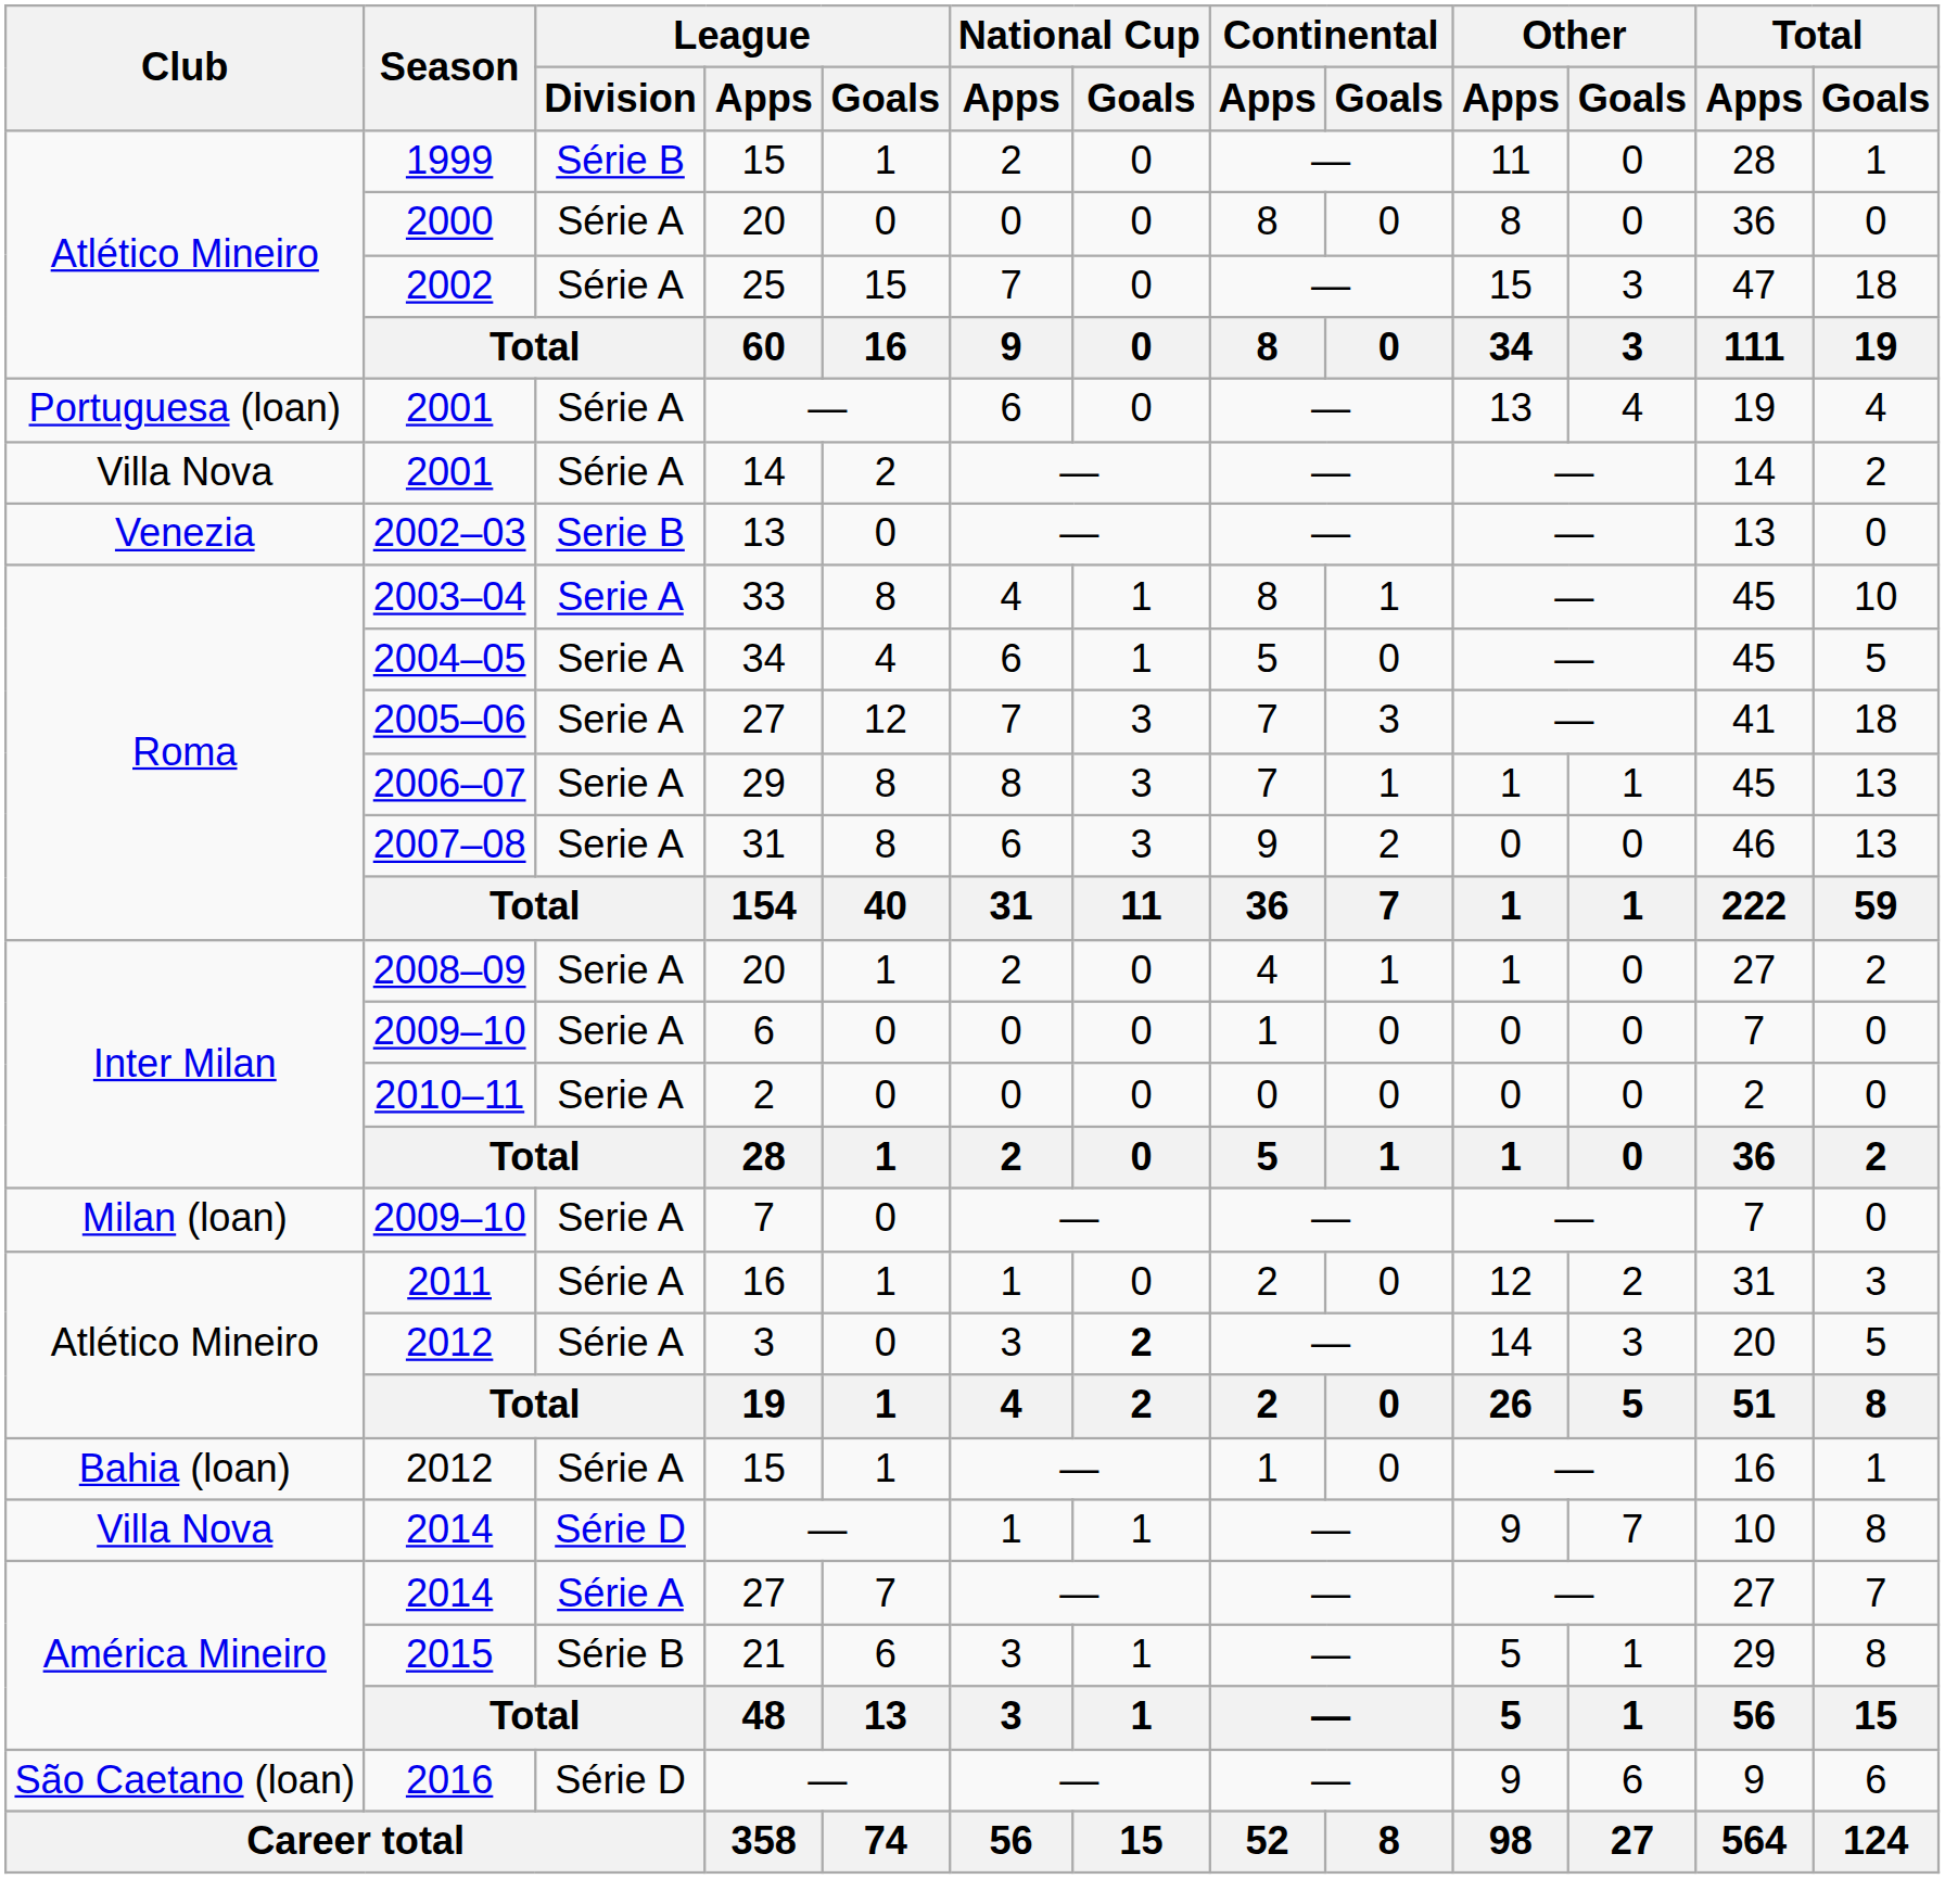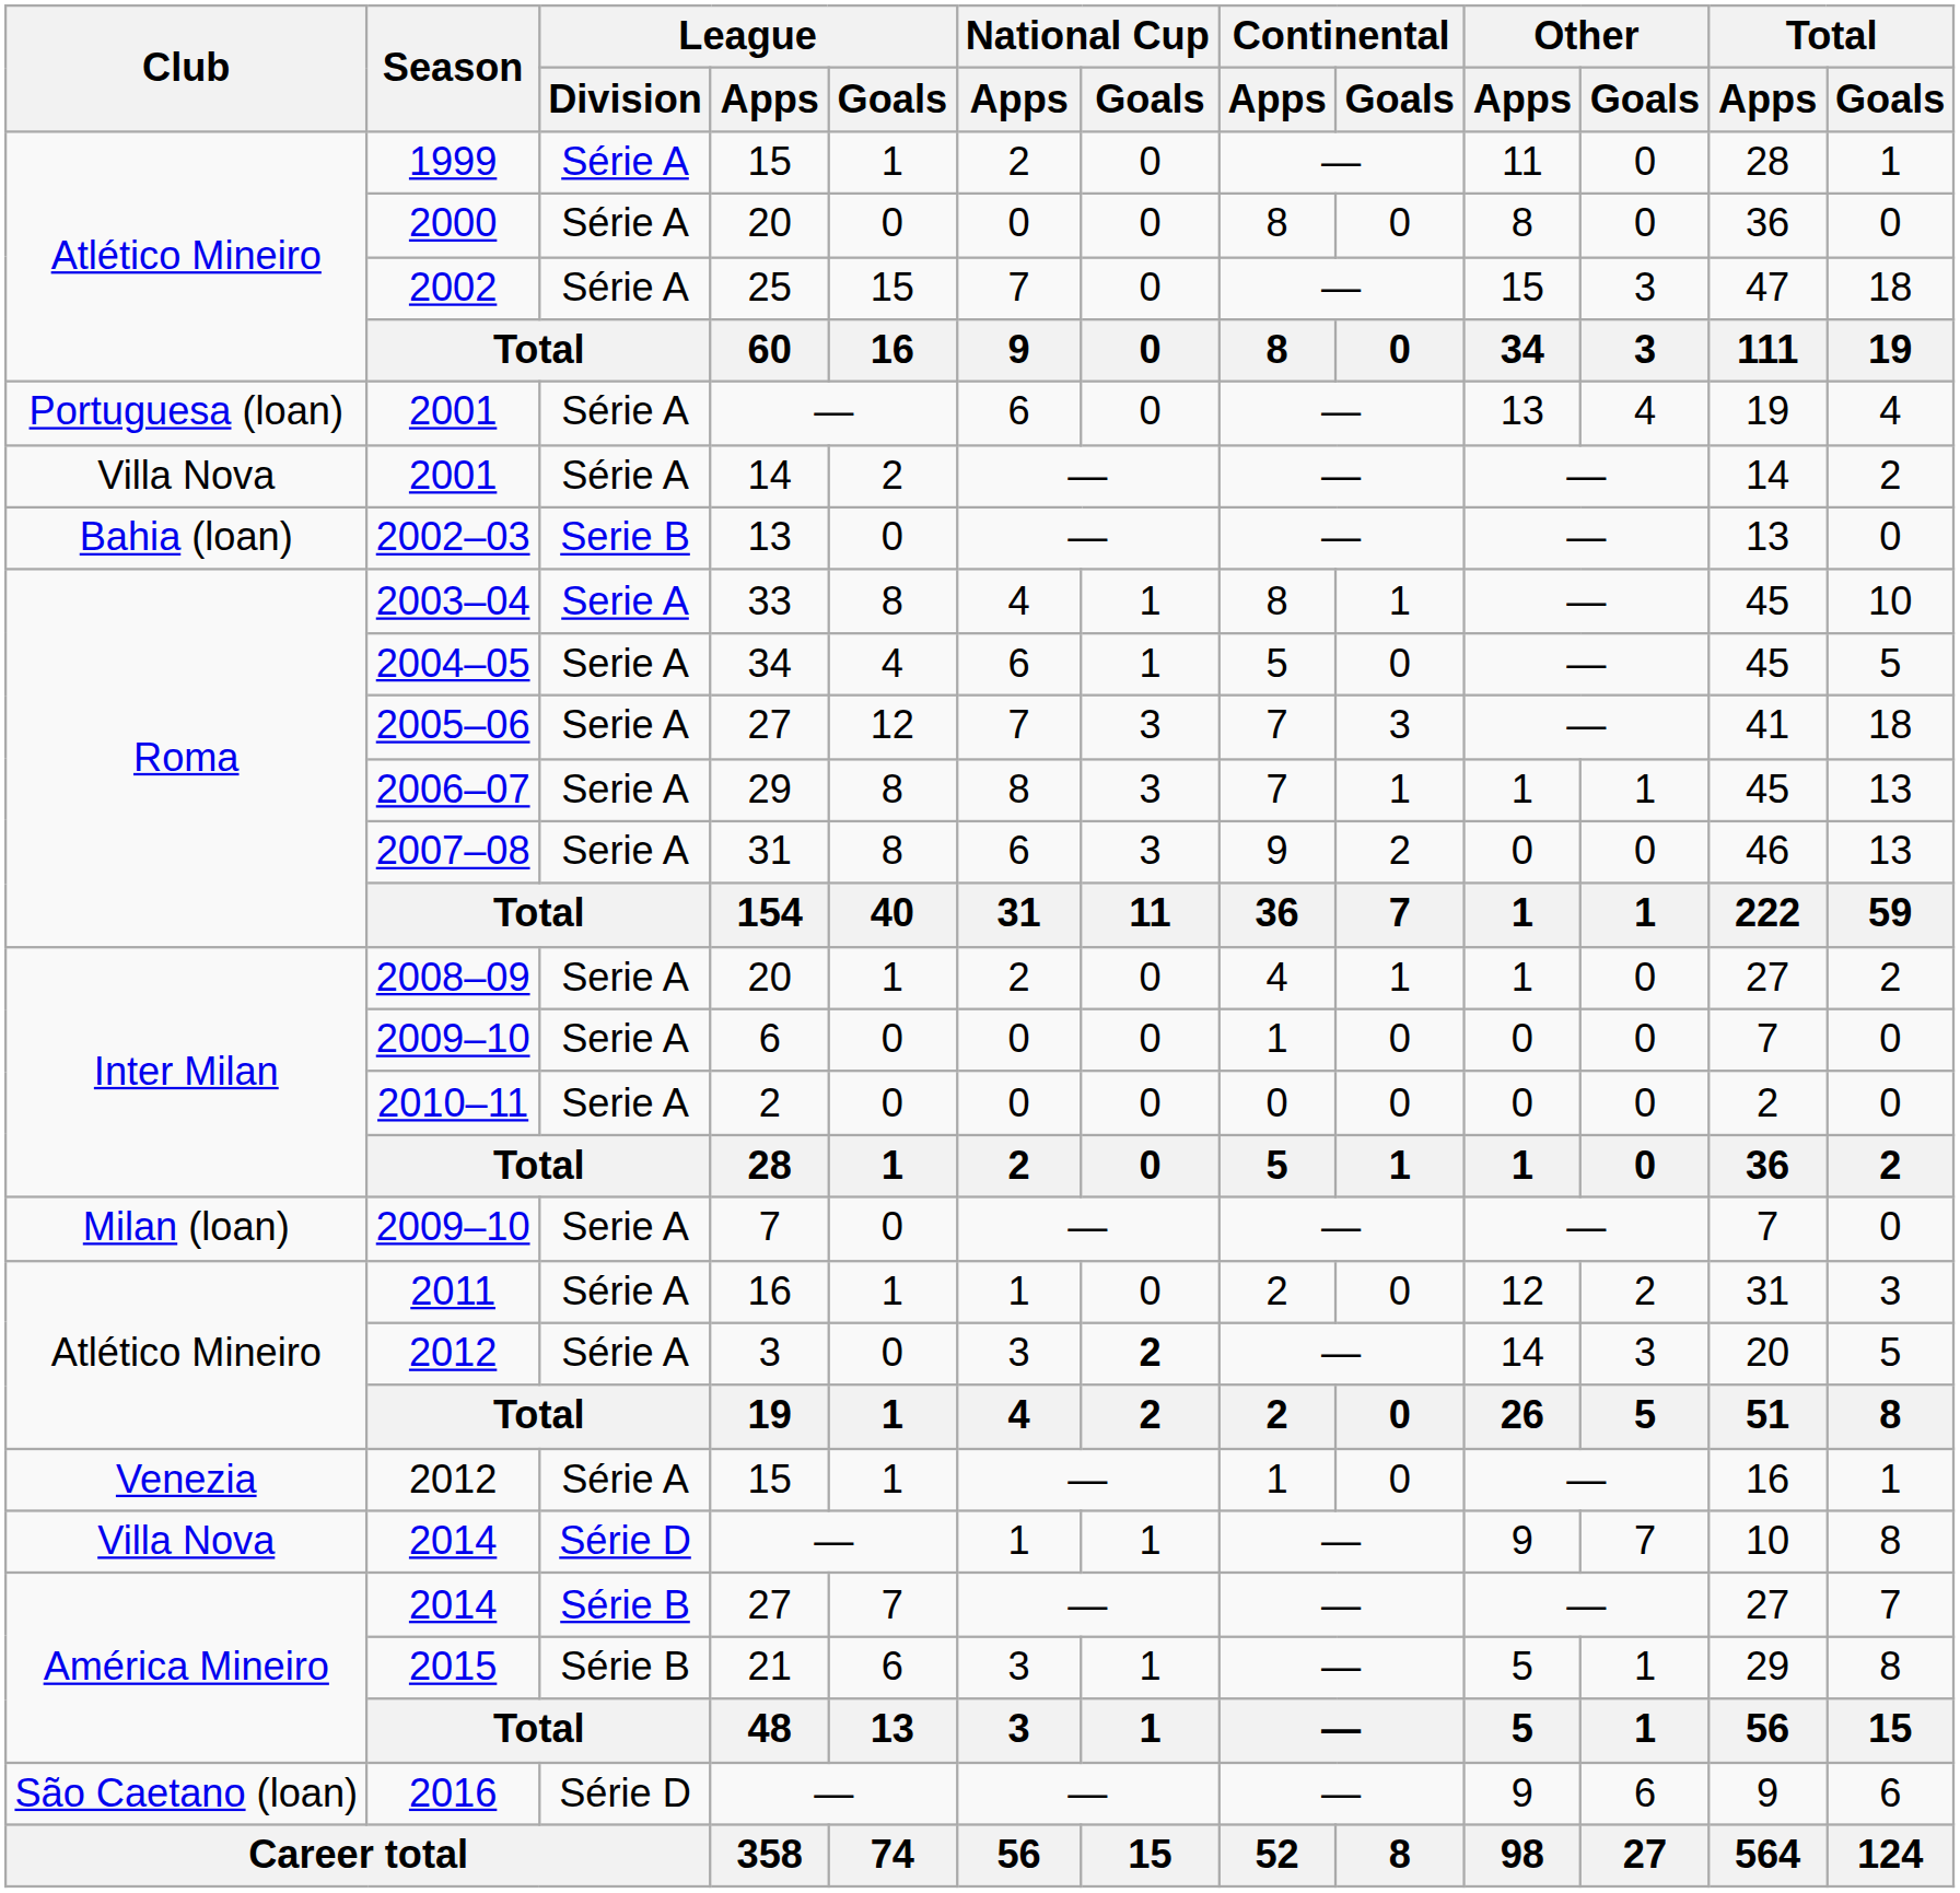1999 | League / Division: Série B -> Série A
2002–03 | Club: Venezia -> Bahia (loan)
2012 / 15 | Club: Bahia (loan) -> Venezia
2014 / 27 | League / Division: Série A -> Série B
